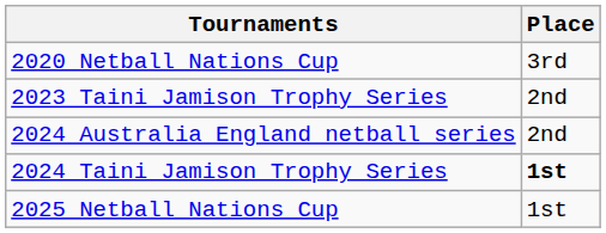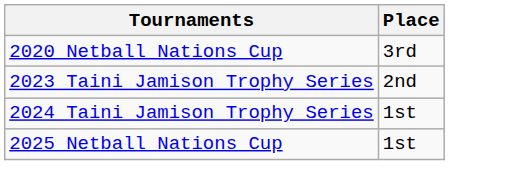- row: 2024 Australia England netball series | 2nd
2024 Taini Jamison Trophy Series | Place: bold -> normal
